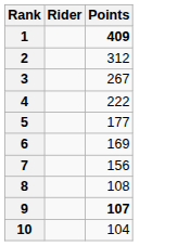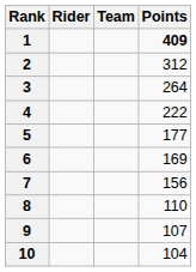+ column: Team
3 | Points: 267 -> 264
8 | Points: 108 -> 110
9 | Points: bold -> normal
